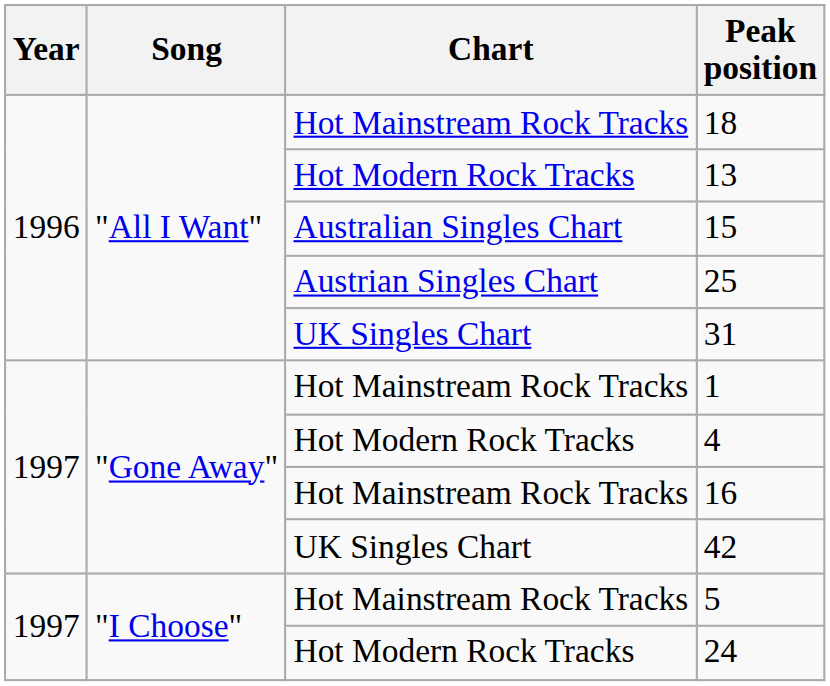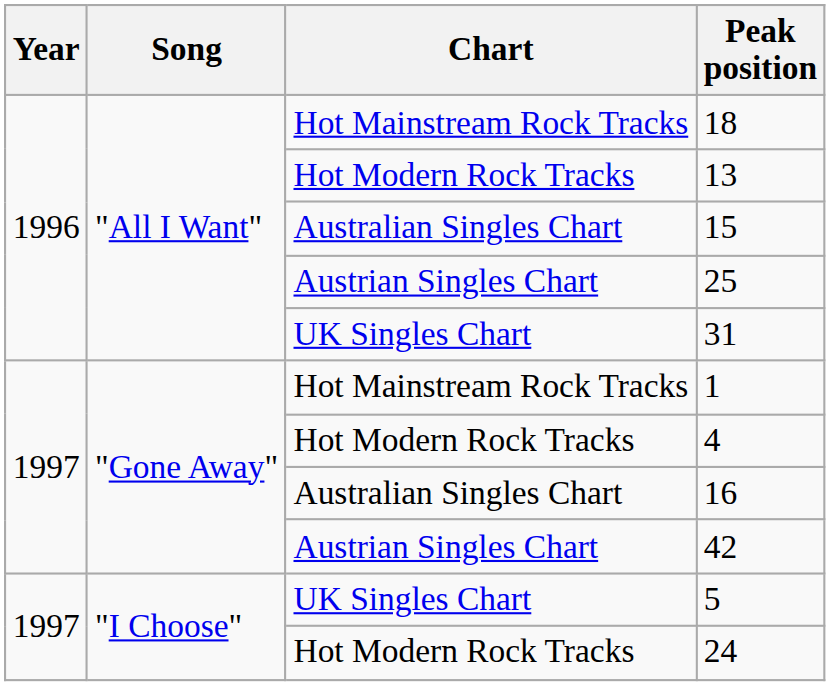16 | Chart: Hot Mainstream Rock Tracks -> Australian Singles Chart
42 | Chart: UK Singles Chart -> Austrian Singles Chart
5 | Chart: Hot Mainstream Rock Tracks -> UK Singles Chart
